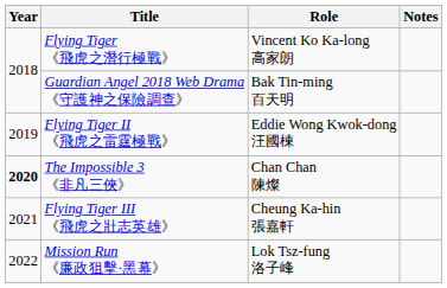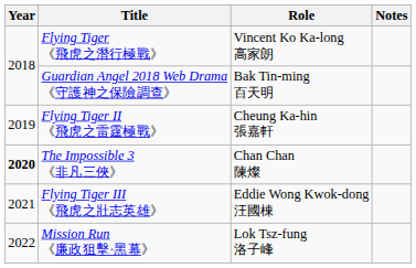Flying Tiger II 《飛虎之雷霆極戰》 | Role: Eddie Wong Kwok-dong 汪國棟 -> Cheung Ka-hin 張嘉軒
Flying Tiger III 《飛虎之壯志英雄》 | Role: Cheung Ka-hin 張嘉軒 -> Eddie Wong Kwok-dong 汪國棟
